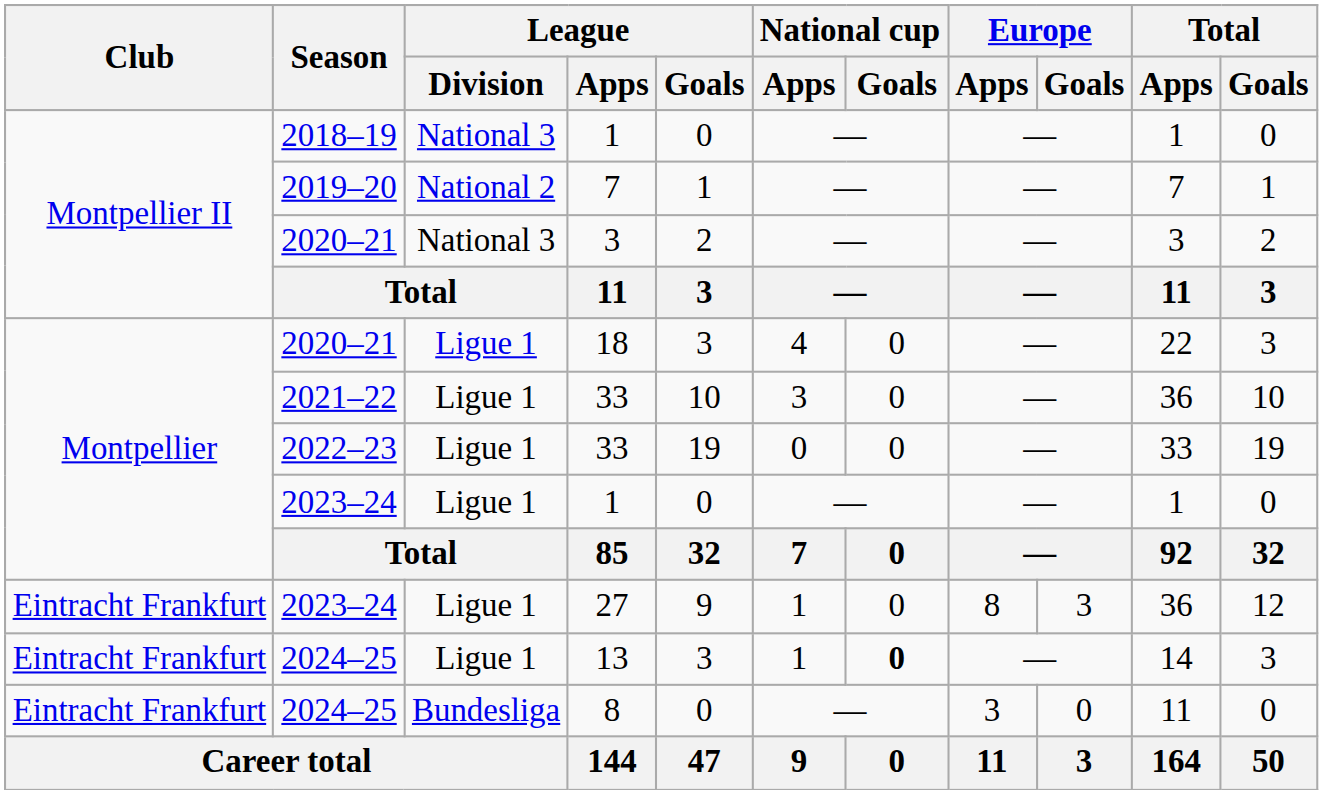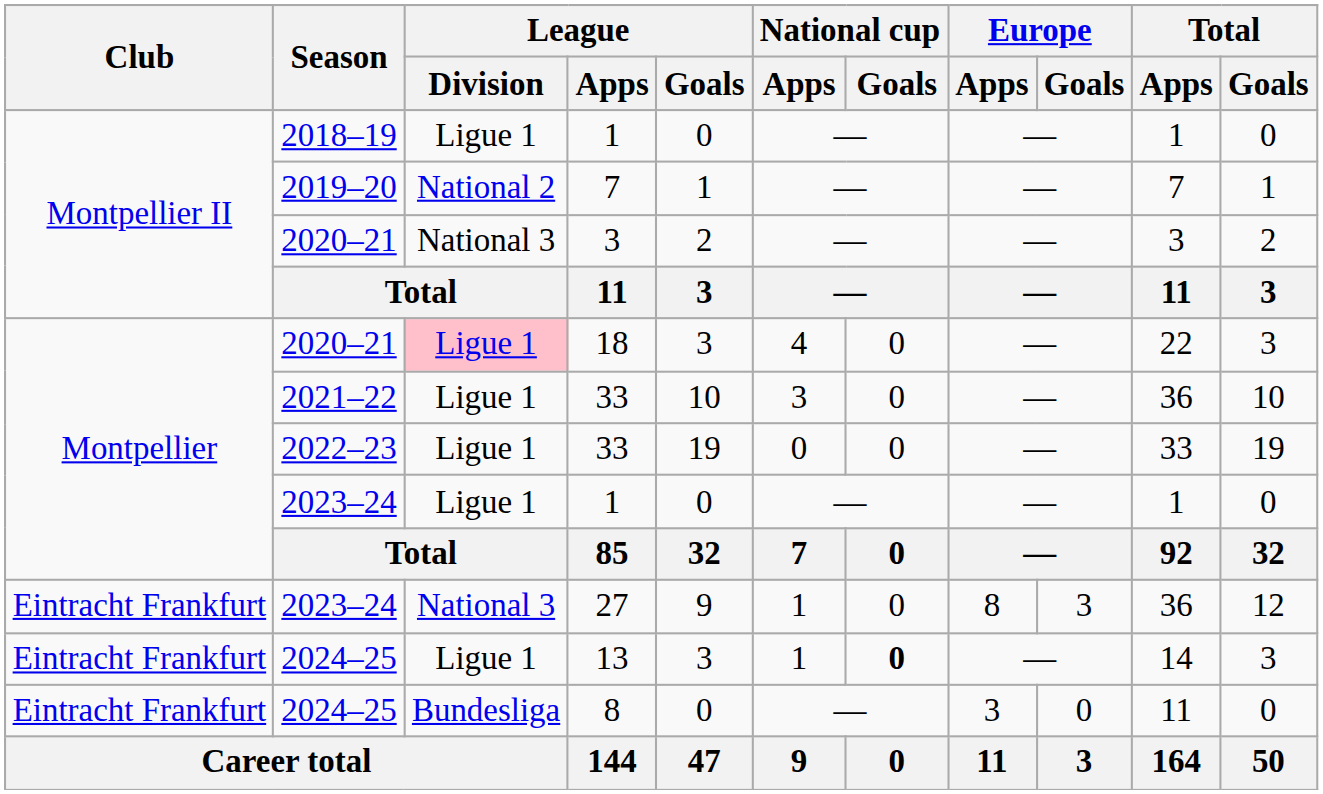2018–19 / 1 | League / Division: National 3 -> Ligue 1
18 | League / Division: no background -> pink background
27 | League / Division: Ligue 1 -> National 3
